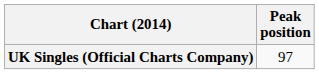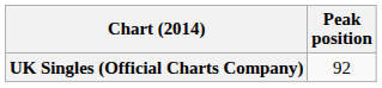UK Singles (Official Charts Company) | Peak position: 97 -> 92
